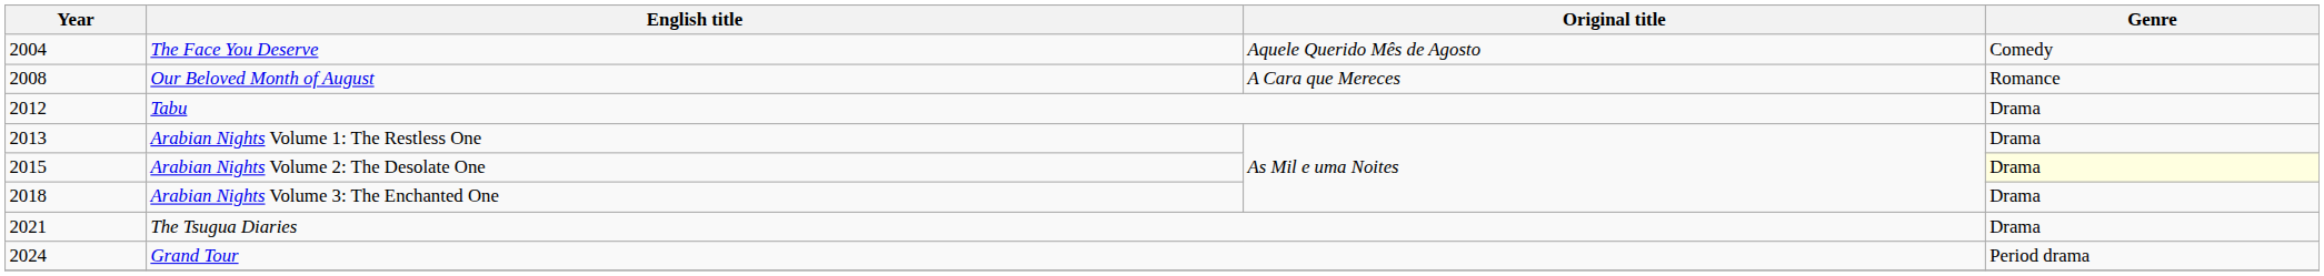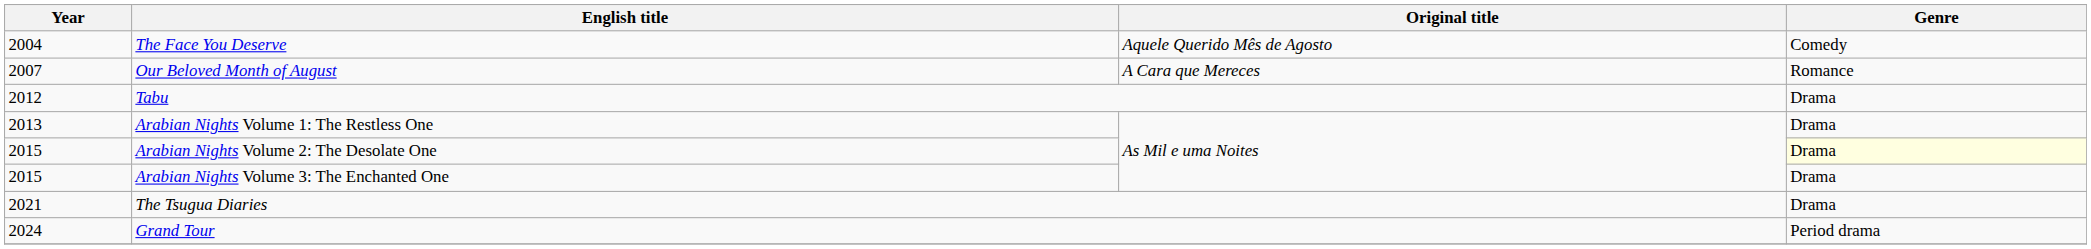Our Beloved Month of August | Year: 2008 -> 2007
Arabian Nights Volume 3: The Enchanted One | Year: 2018 -> 2015
